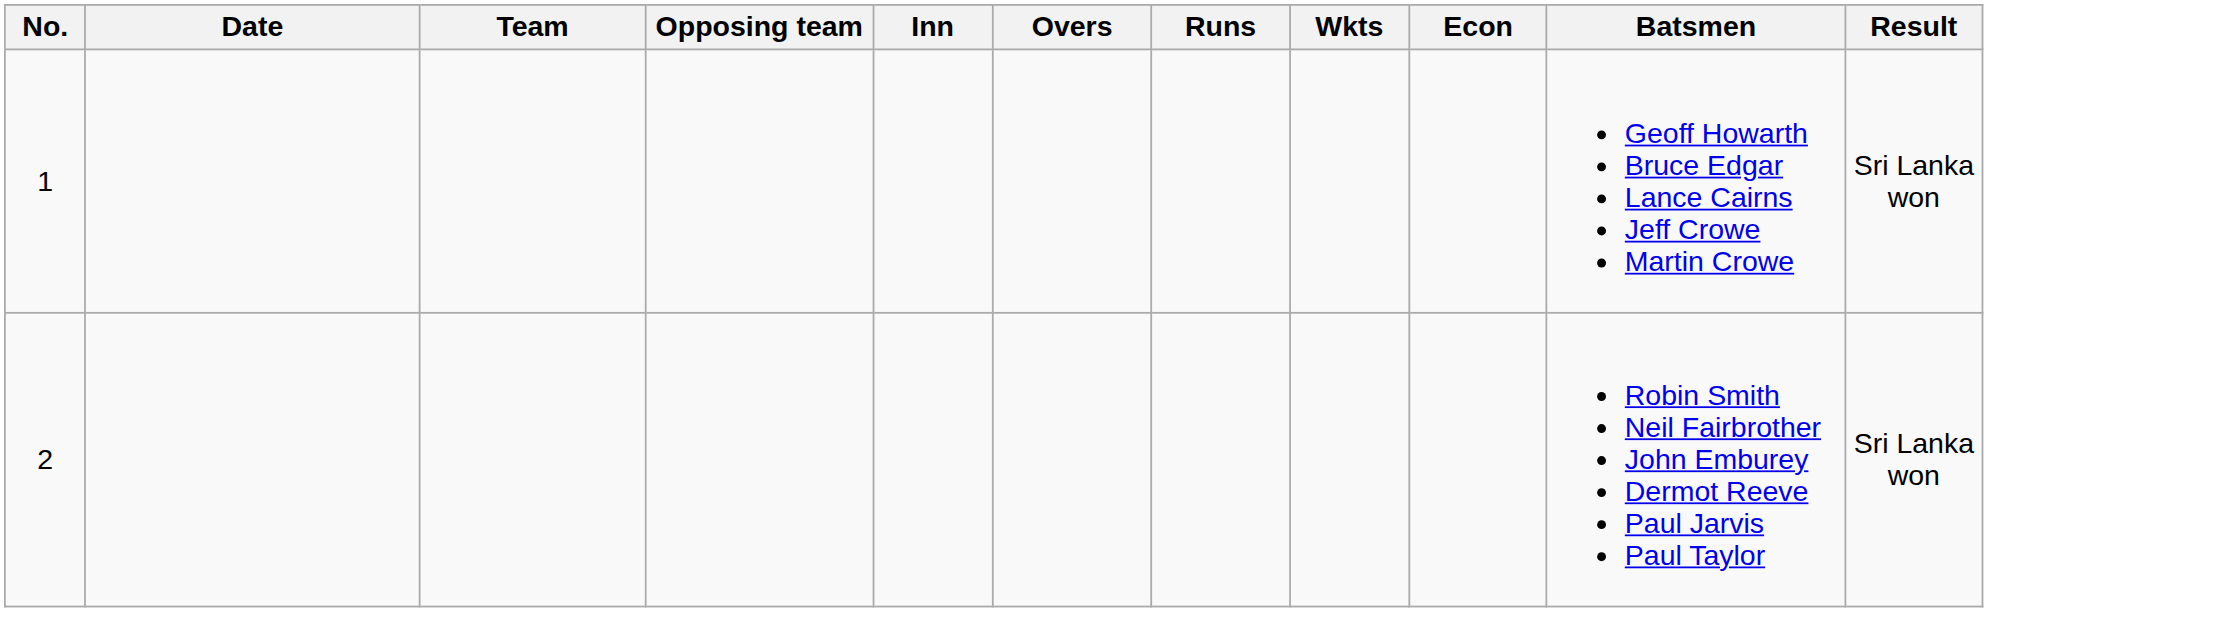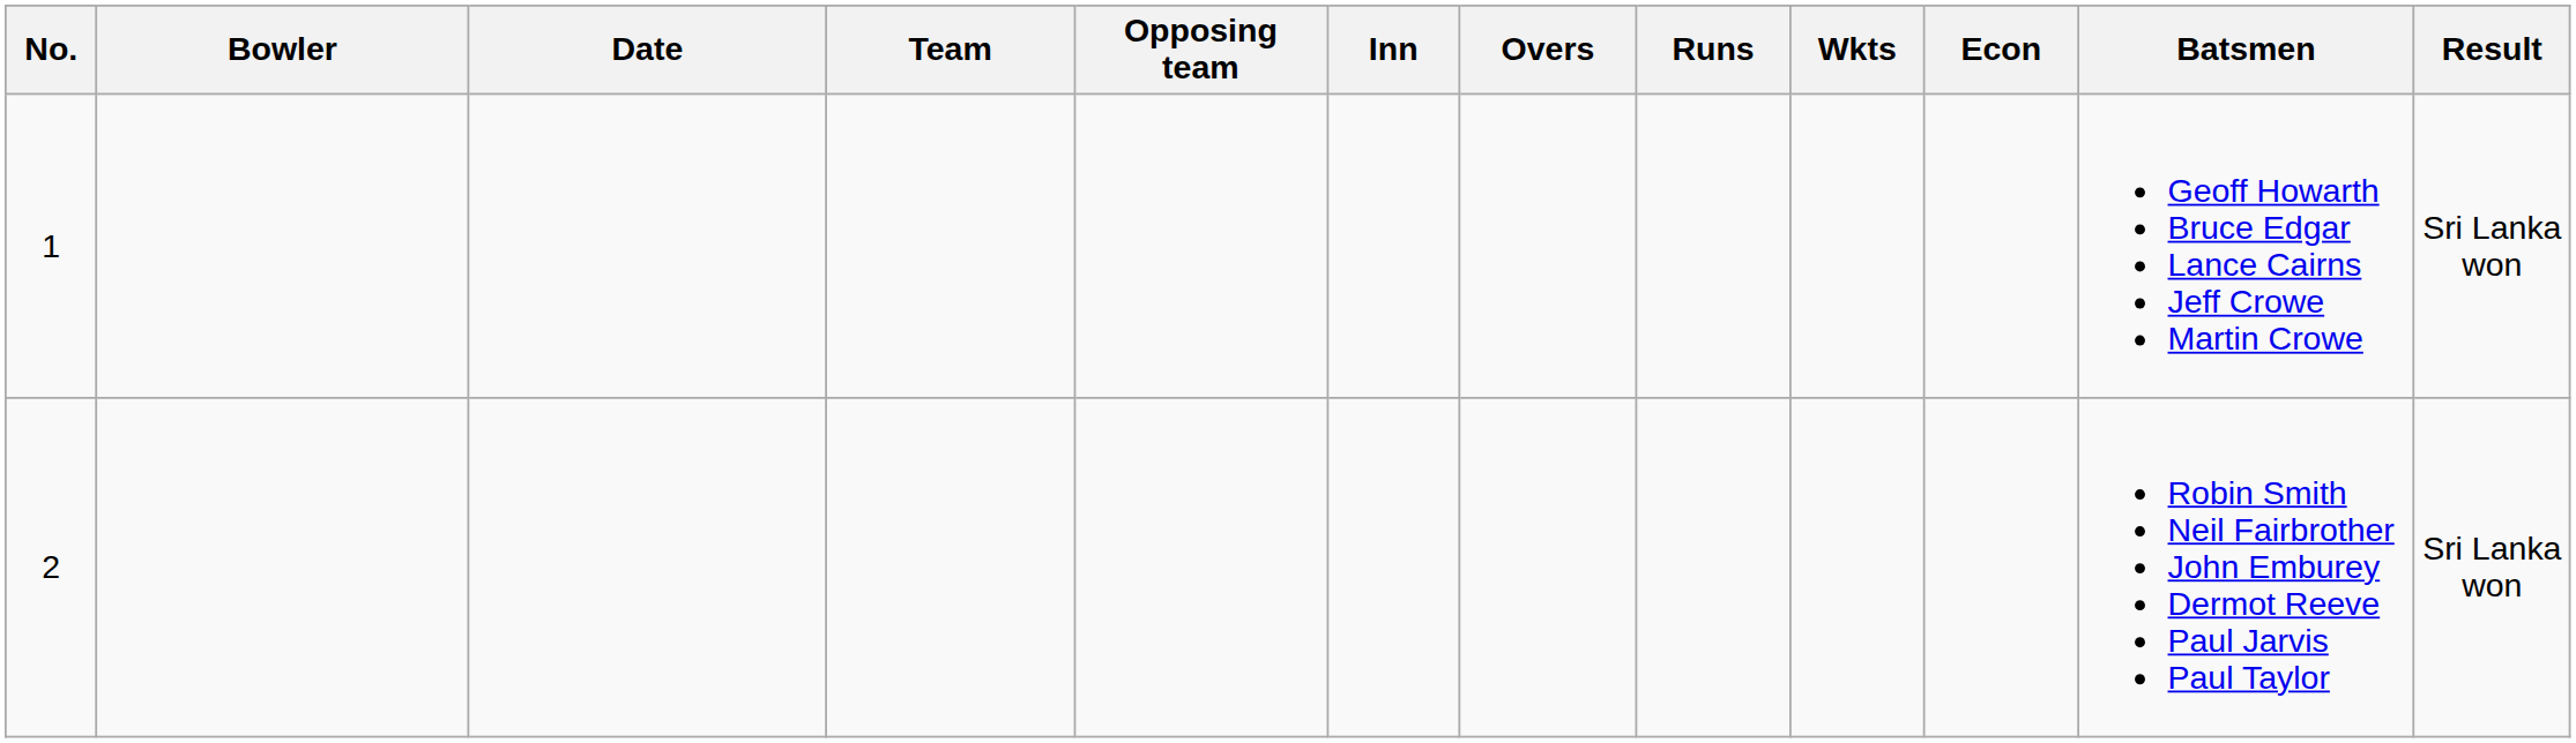+ column: Bowler
